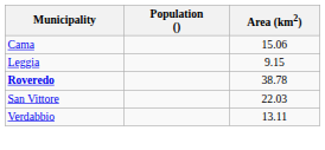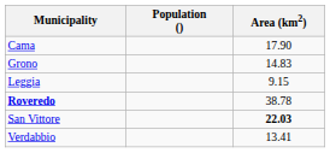Cama | Area (km2): 15.06 -> 17.90
+ row: Grono | 14.83
San Vittore | Area (km2): normal -> bold
Verdabbio | Area (km2): 13.11 -> 13.41
